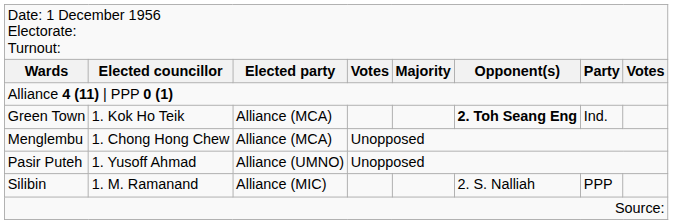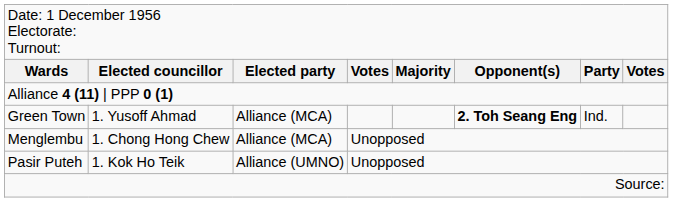Green Town | column 2: 1. Kok Ho Teik -> 1. Yusoff Ahmad
Pasir Puteh | column 2: 1. Yusoff Ahmad -> 1. Kok Ho Teik
- row: Silibin | 1. M. Ramanand | Alliance (MIC) | 2. S. Nalliah | PPP
